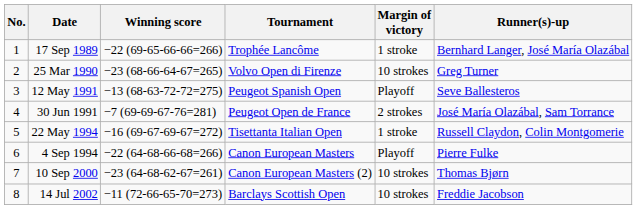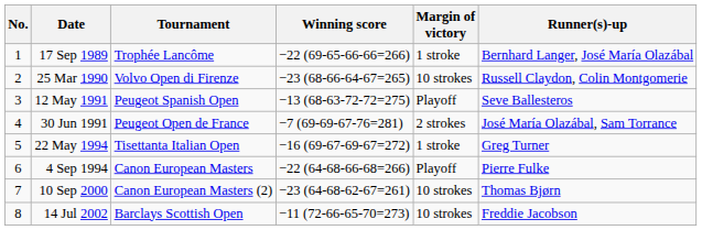columns swapped: Tournament <-> Winning score
25 Mar 1990 | Runner(s)-up: Greg Turner -> Russell Claydon, Colin Montgomerie
22 May 1994 | Runner(s)-up: Russell Claydon, Colin Montgomerie -> Greg Turner
